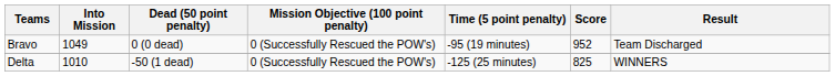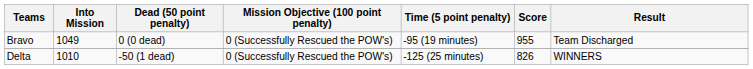Bravo | Score: 952 -> 955
Delta | Score: 825 -> 826
